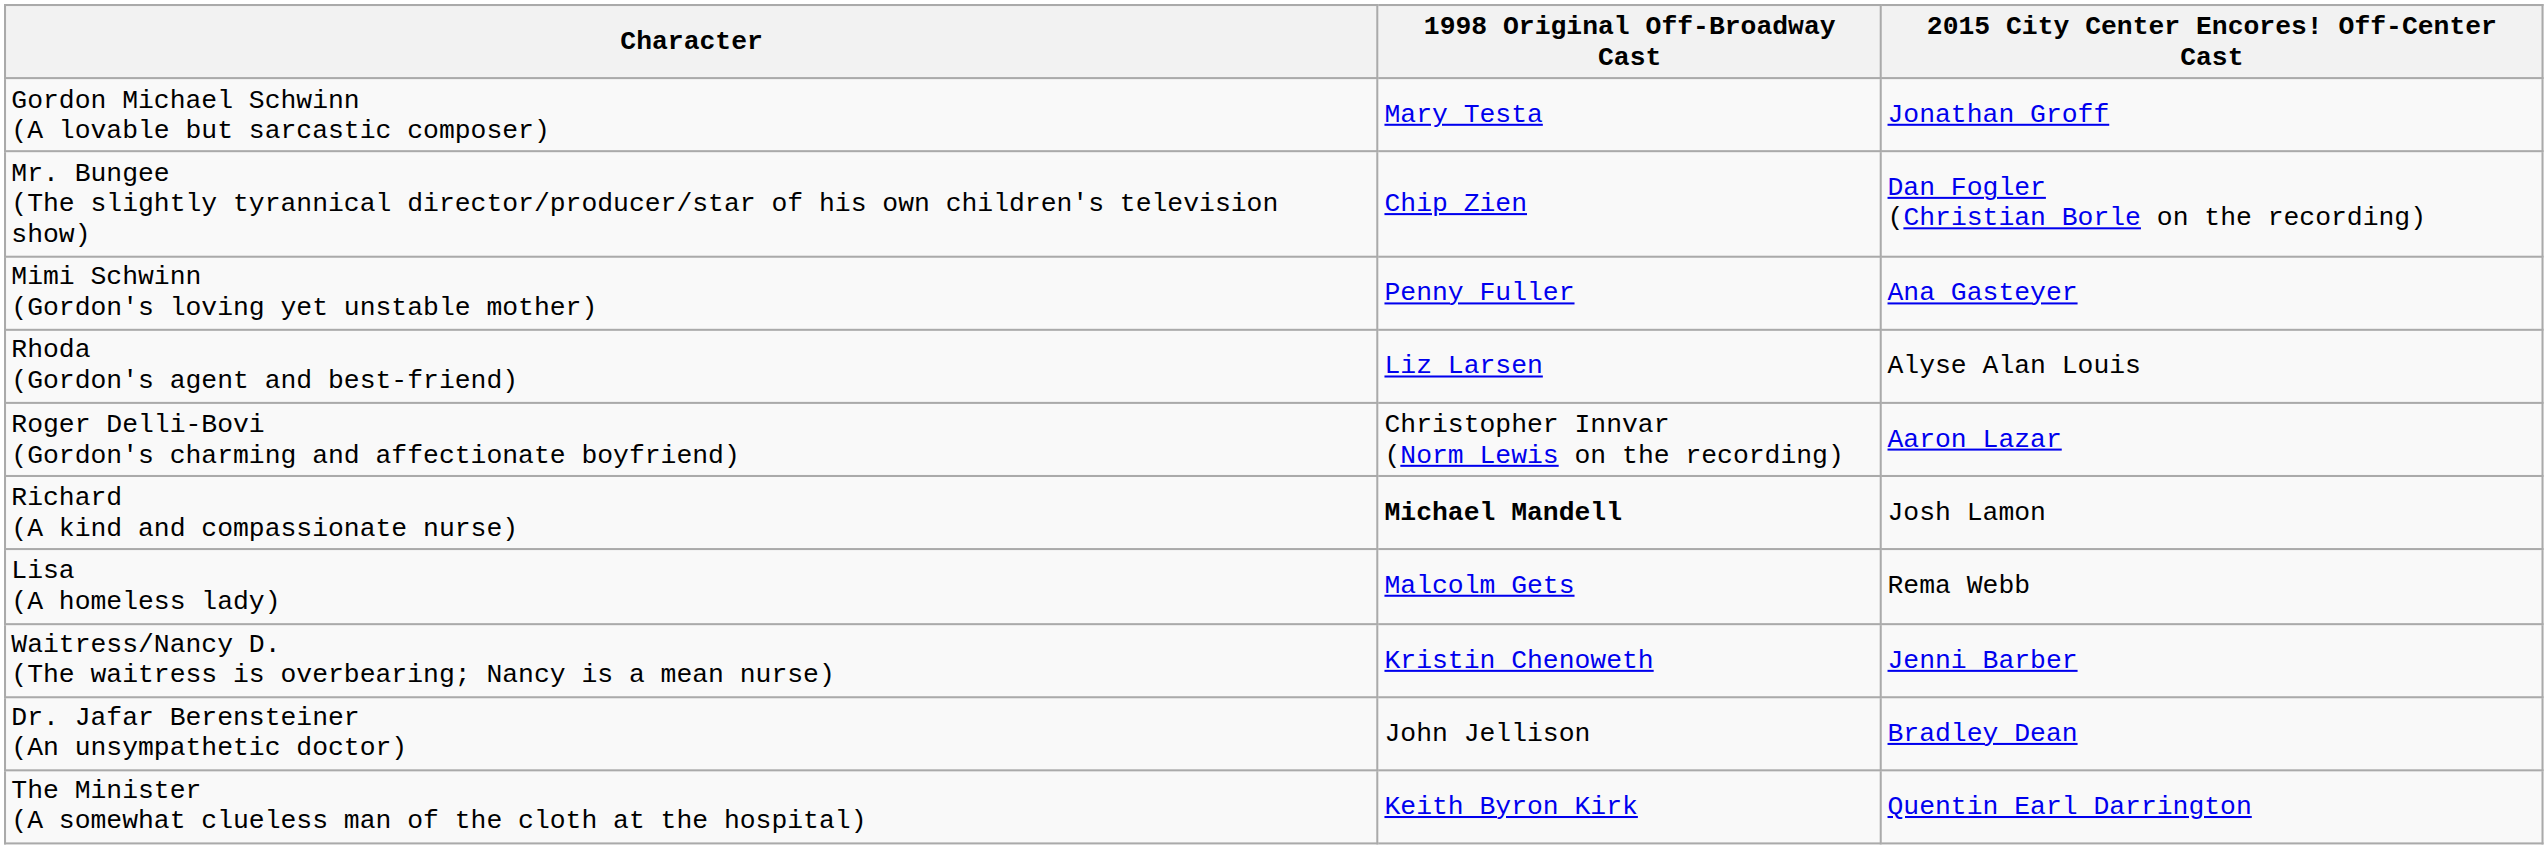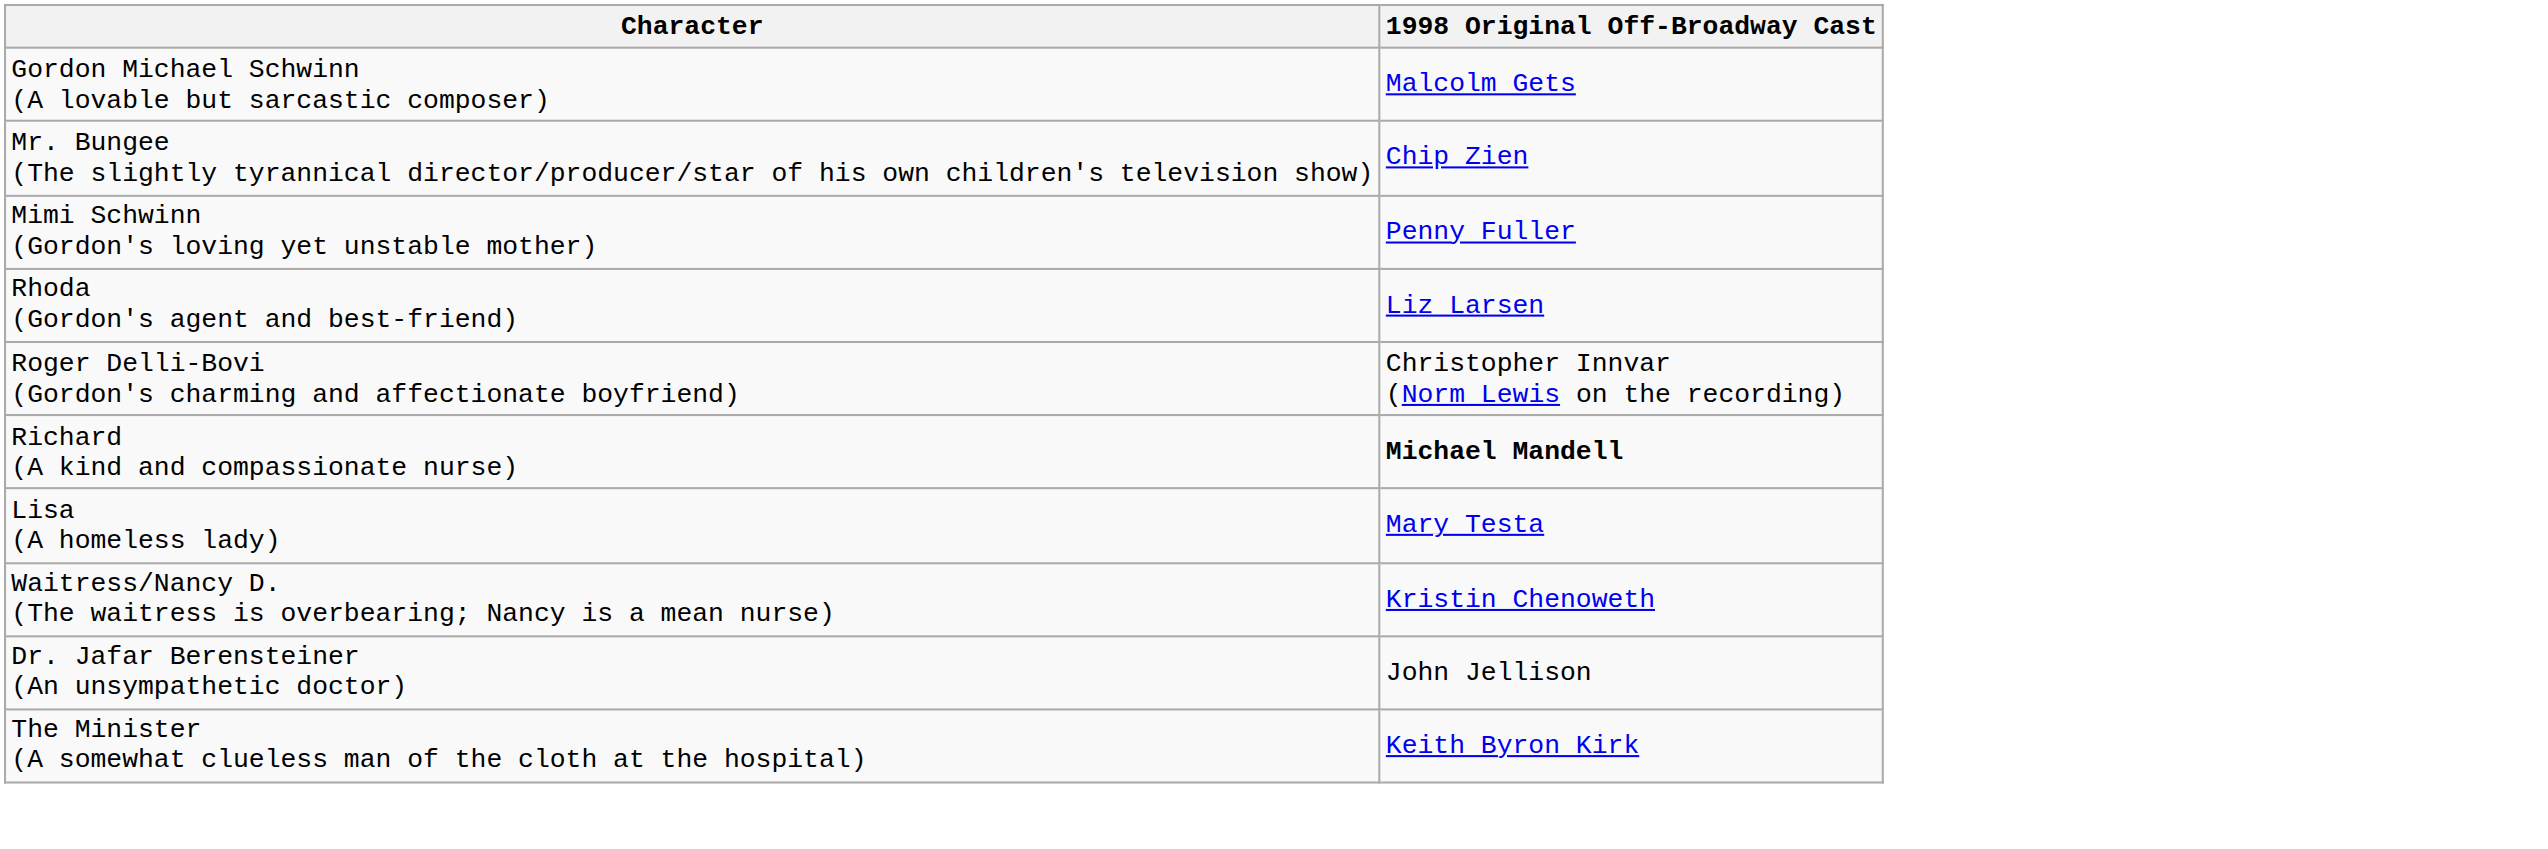- column: 2015 City Center Encores! Off-Center Cast | Jonathan Groff | Dan Fogler (Christian Borle on the recording) | Ana Gasteyer | Alyse Alan Louis | Aaron Lazar | Josh Lamon | Rema Webb | Jenni Barber | Bradley Dean | Quentin Earl Darrington
Gordon Michael Schwinn (A lovable but sarcastic composer) | 1998 Original Off-Broadway Cast: Mary Testa -> Malcolm Gets
Lisa (A homeless lady) | 1998 Original Off-Broadway Cast: Malcolm Gets -> Mary Testa
